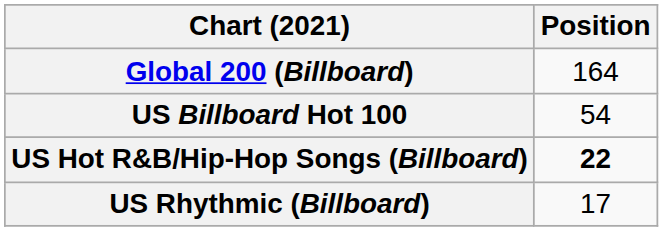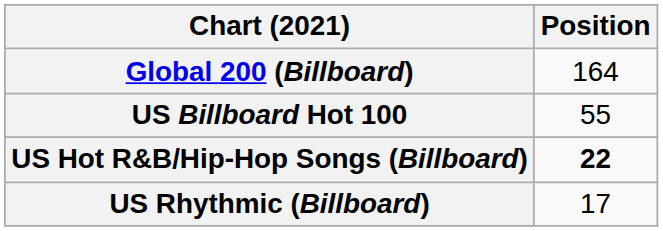US Billboard Hot 100 | Position: 54 -> 55
